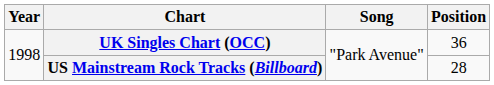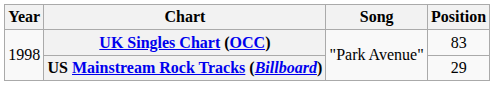UK Singles Chart (OCC) | Position: 36 -> 83
US Mainstream Rock Tracks (Billboard) | Position: 28 -> 29
